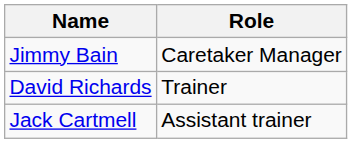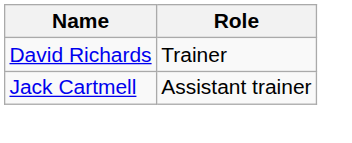- row: Jimmy Bain | Caretaker Manager
